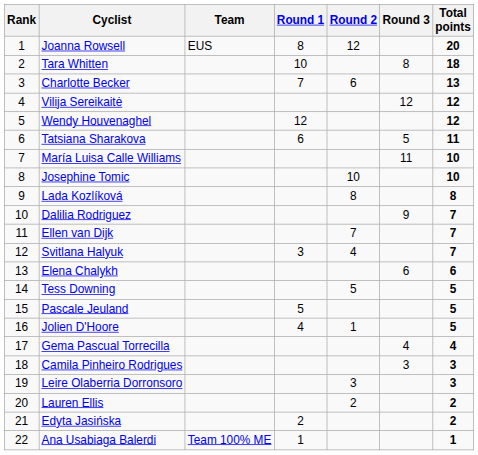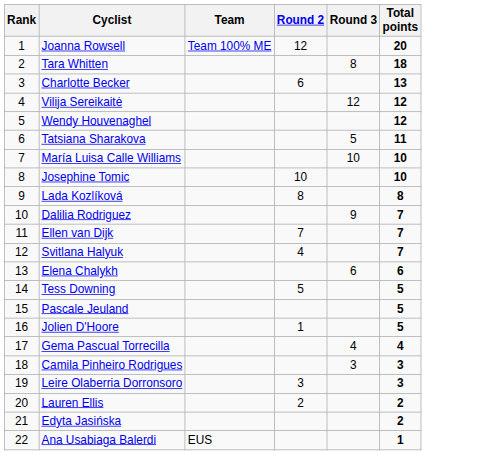- column: Round 1 | 8 | 10 | 7 | 12 | 6 | 3 | 5 | 4 | 2 | 1
Joanna Rowsell | Team: EUS -> Team 100% ME
María Luisa Calle Williams | Round 3: 11 -> 10
Ana Usabiaga Balerdi | Team: Team 100% ME -> EUS
